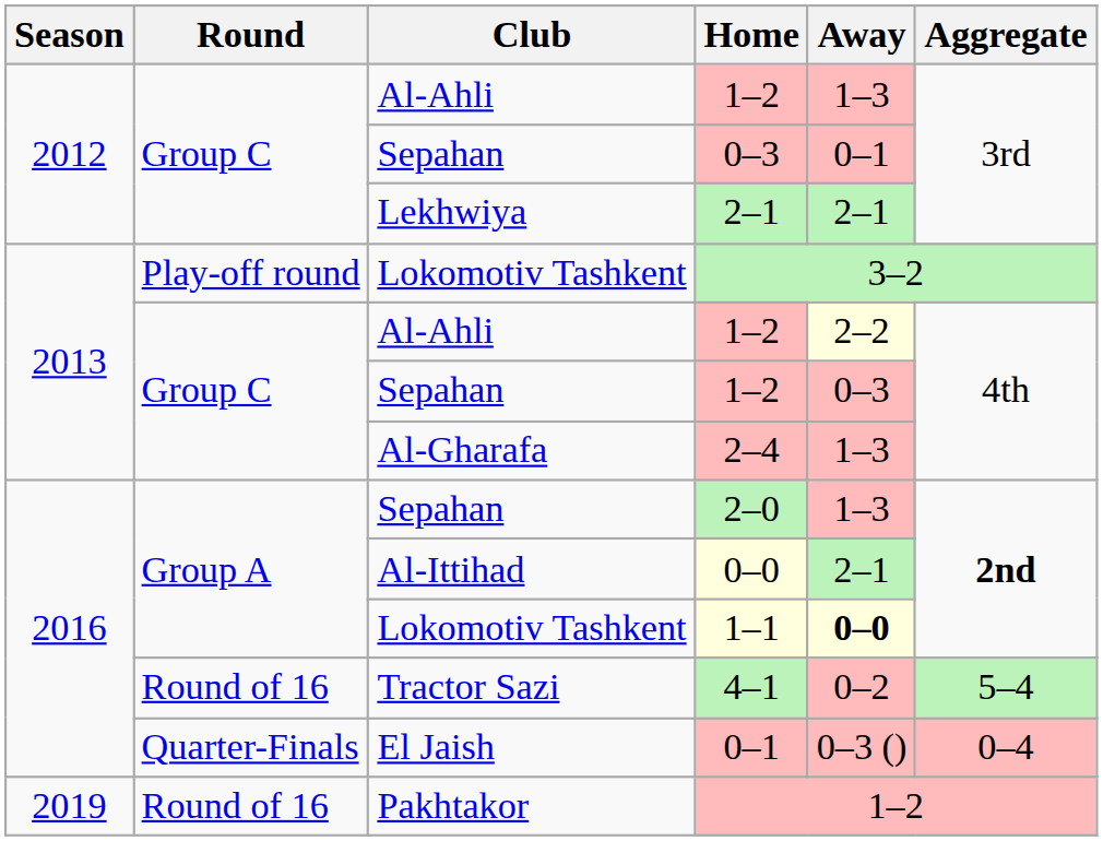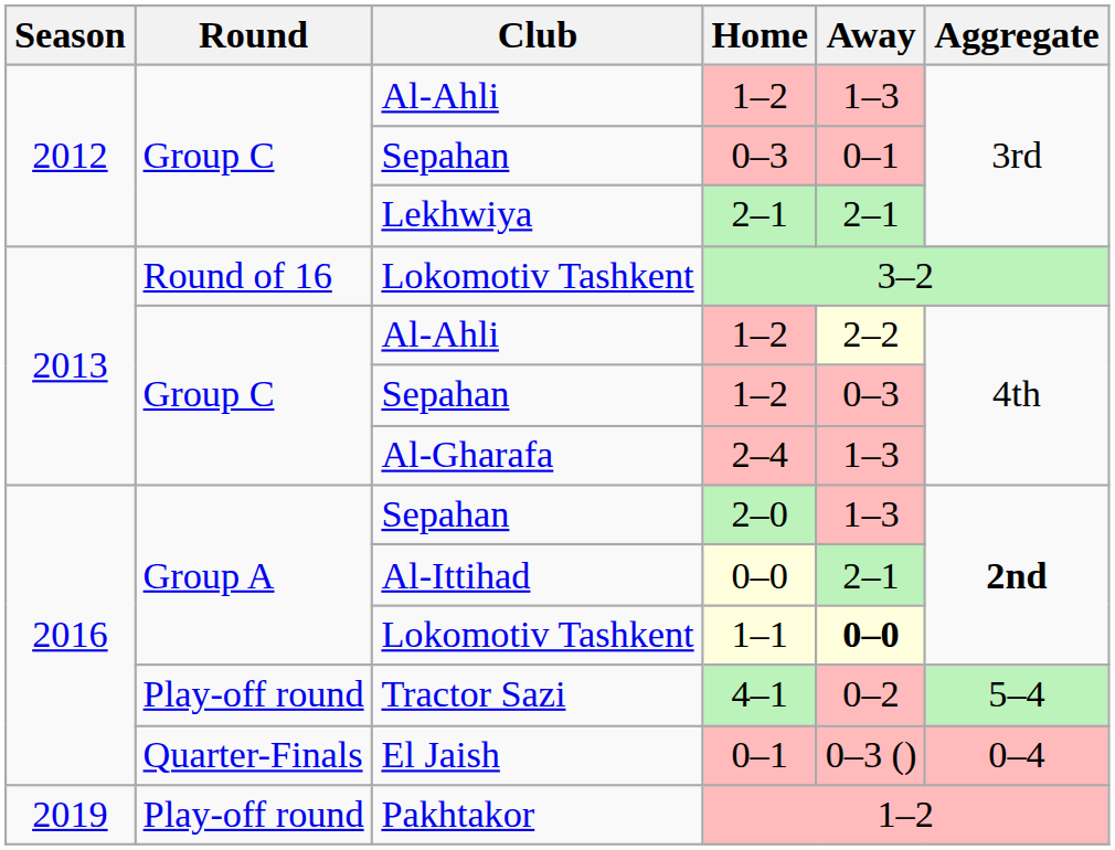3–2 | Round: Play-off round -> Round of 16
4–1 | Round: Round of 16 -> Play-off round
Pakhtakor / 1–2 | Round: Round of 16 -> Play-off round
